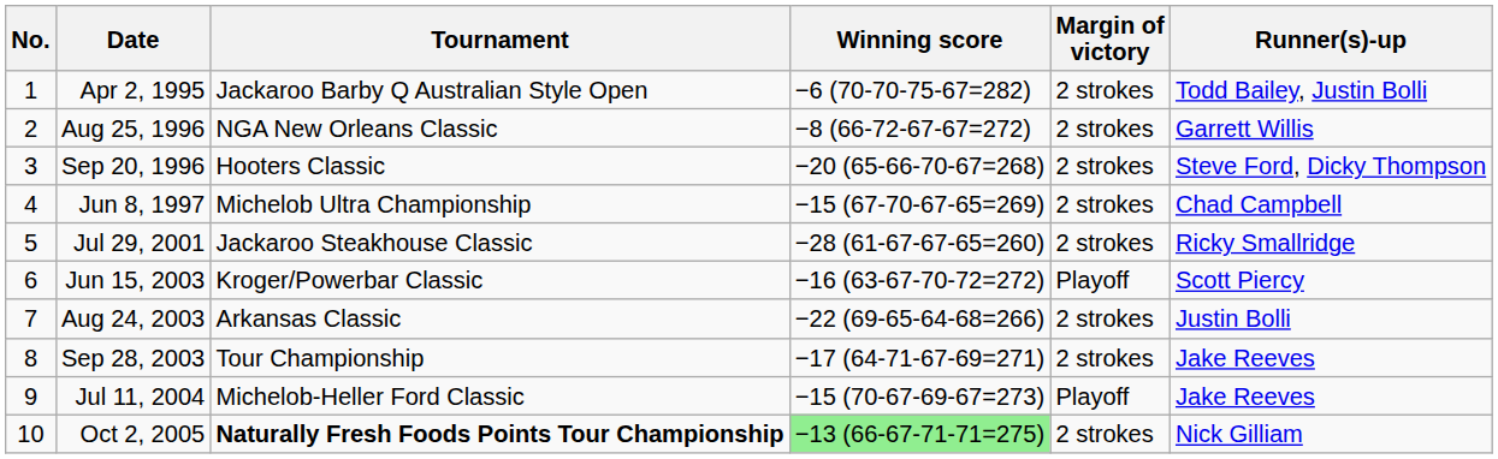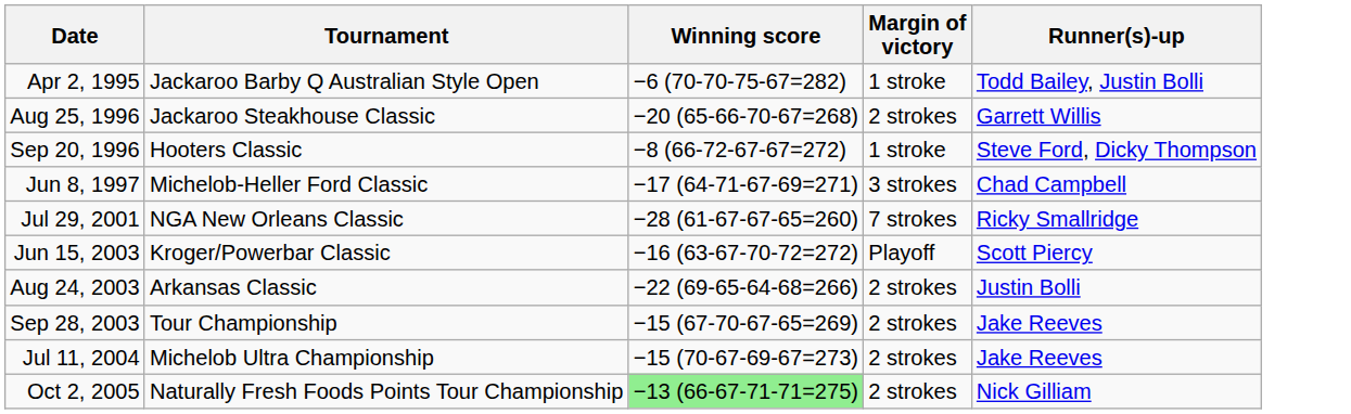- column: No. | 1 | 2 | 3 | 4 | 5 | 6 | 7 | 8 | 9 | 10
Apr 2, 1995 | Margin of victory: 2 strokes -> 1 stroke
Aug 25, 1996 | Tournament: NGA New Orleans Classic -> Jackaroo Steakhouse Classic
Aug 25, 1996 | Winning score: −8 (66-72-67-67=272) -> −20 (65-66-70-67=268)
Sep 20, 1996 | Winning score: −20 (65-66-70-67=268) -> −8 (66-72-67-67=272)
Sep 20, 1996 | Margin of victory: 2 strokes -> 1 stroke
Jun 8, 1997 | Tournament: Michelob Ultra Championship -> Michelob-Heller Ford Classic
Jun 8, 1997 | Winning score: −15 (67-70-67-65=269) -> −17 (64-71-67-69=271)
Jun 8, 1997 | Margin of victory: 2 strokes -> 3 strokes
Jul 29, 2001 | Tournament: Jackaroo Steakhouse Classic -> NGA New Orleans Classic
Jul 29, 2001 | Margin of victory: 2 strokes -> 7 strokes
Sep 28, 2003 | Winning score: −17 (64-71-67-69=271) -> −15 (67-70-67-65=269)
Jul 11, 2004 | Tournament: Michelob-Heller Ford Classic -> Michelob Ultra Championship
Jul 11, 2004 | Margin of victory: Playoff -> 2 strokes
Oct 2, 2005 | Tournament: bold -> normal
